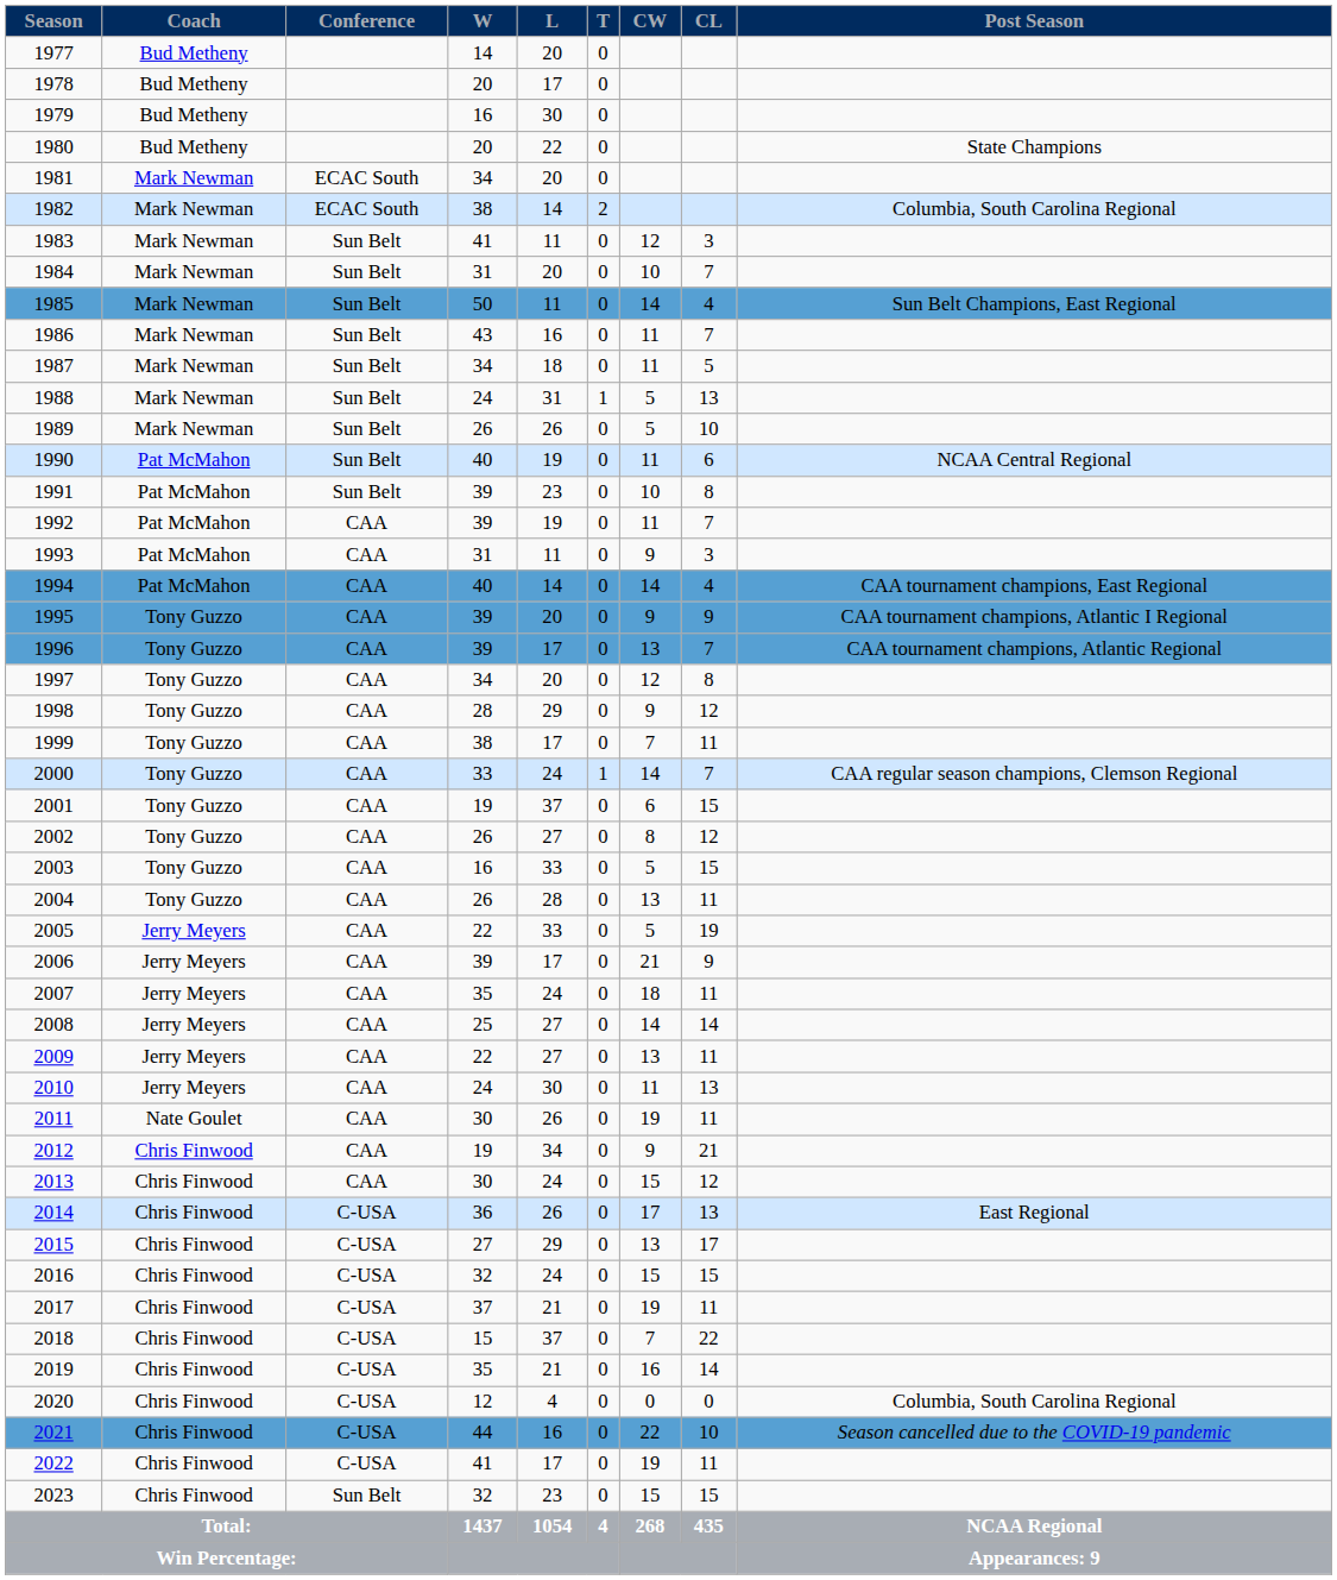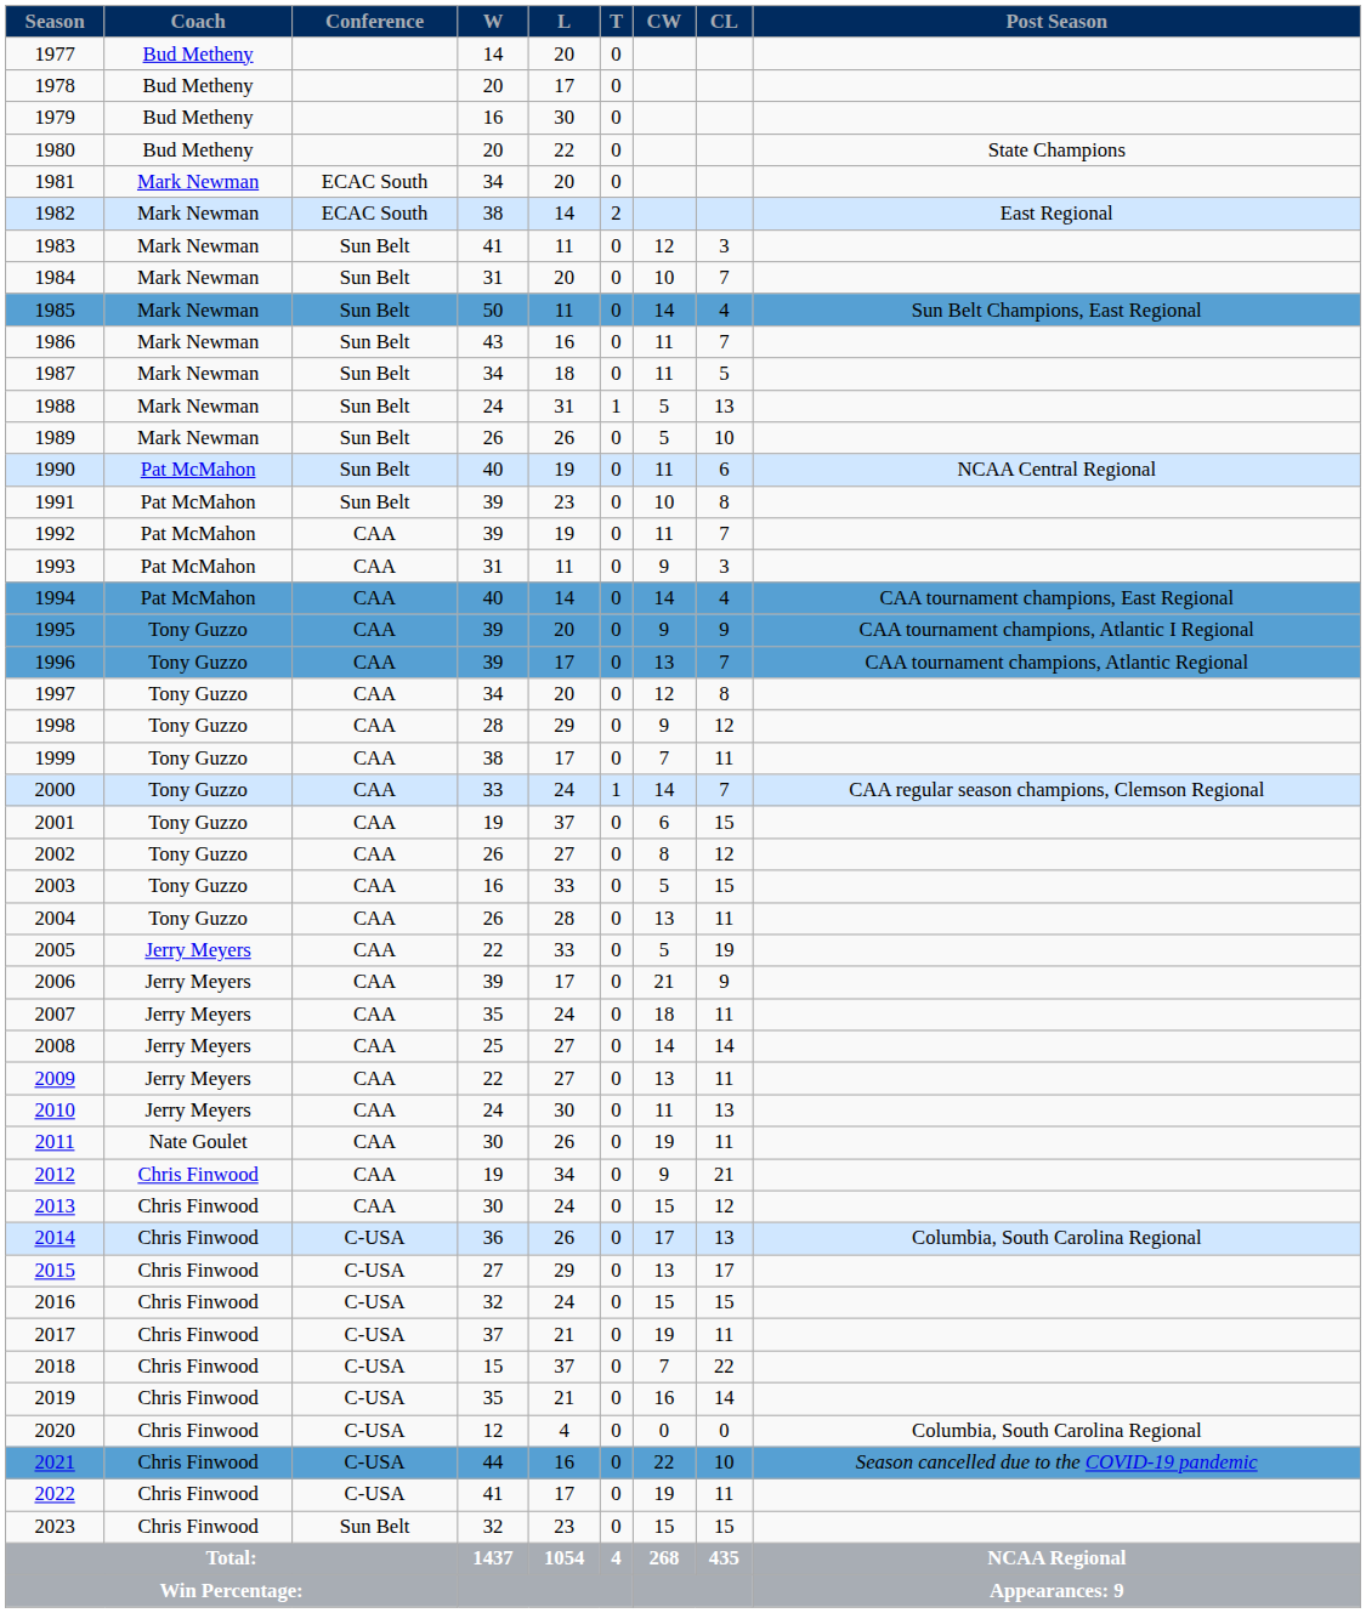1982 | Post Season: Columbia, South Carolina Regional -> East Regional
2014 | Post Season: East Regional -> Columbia, South Carolina Regional
